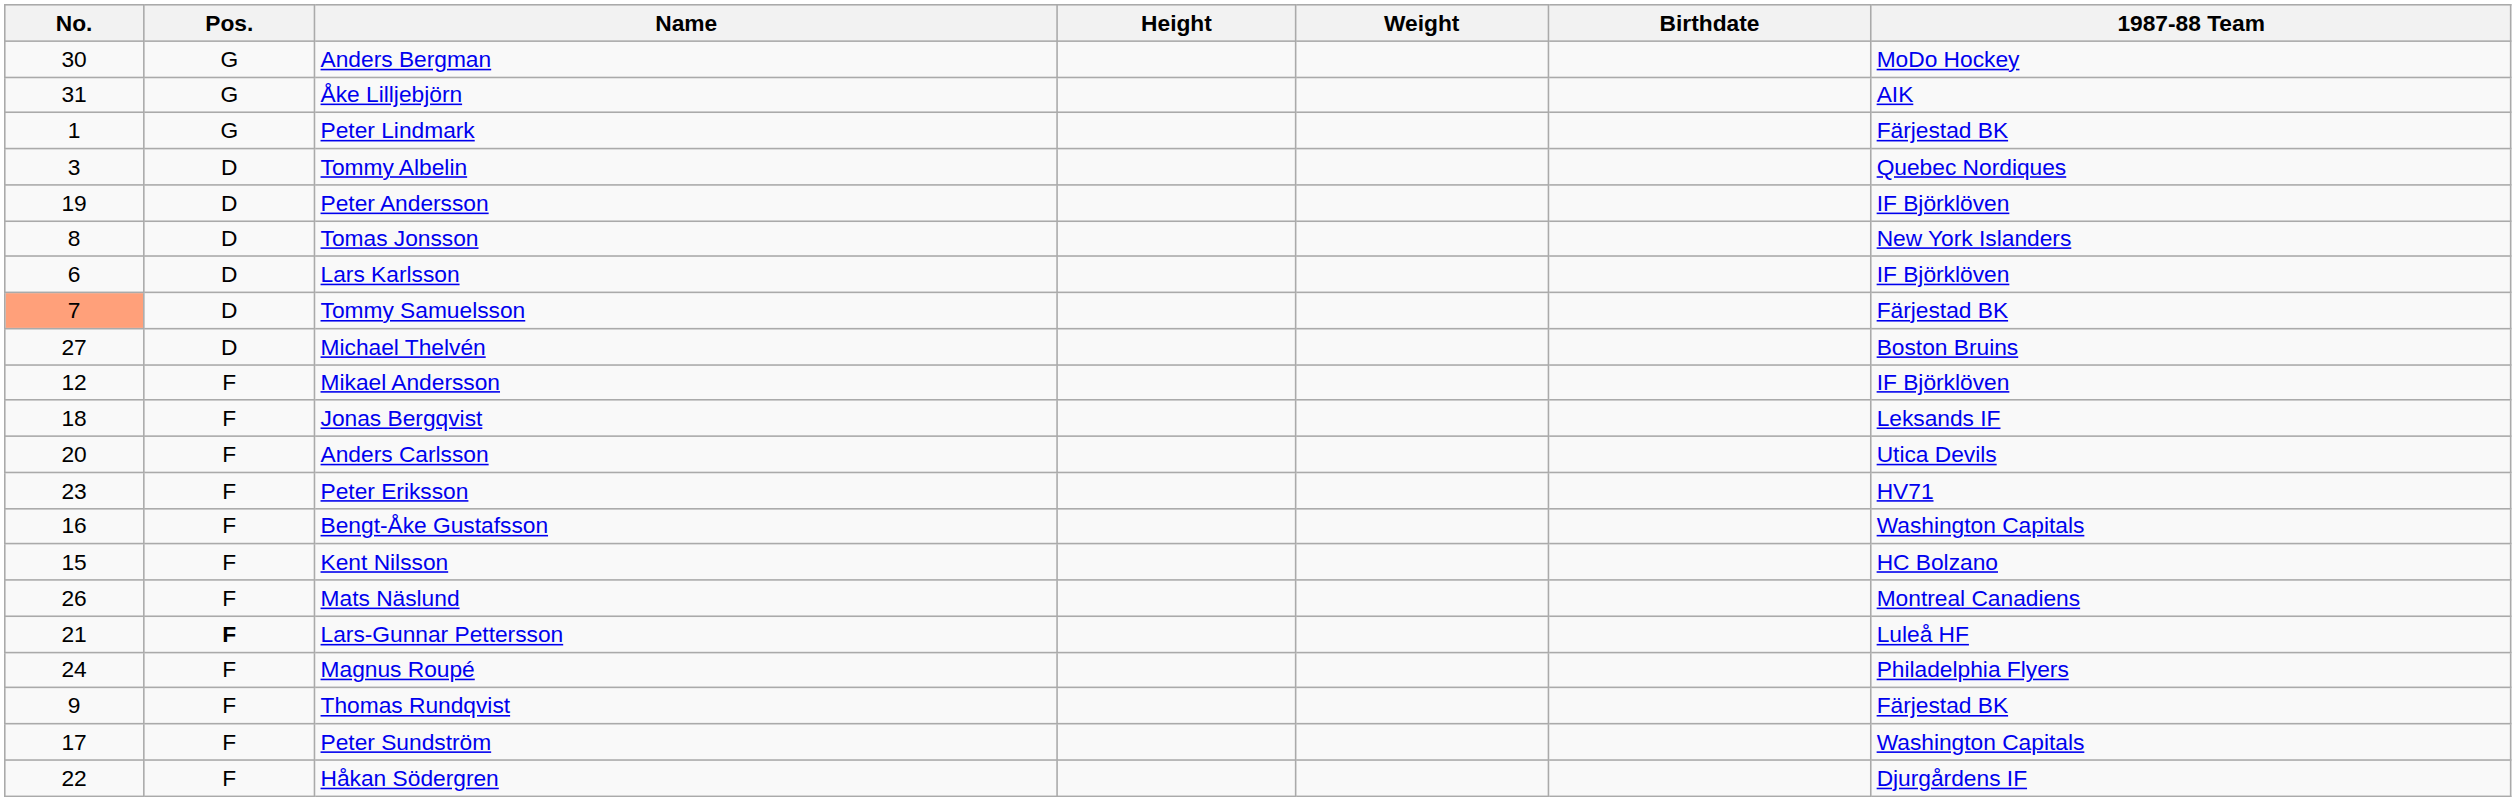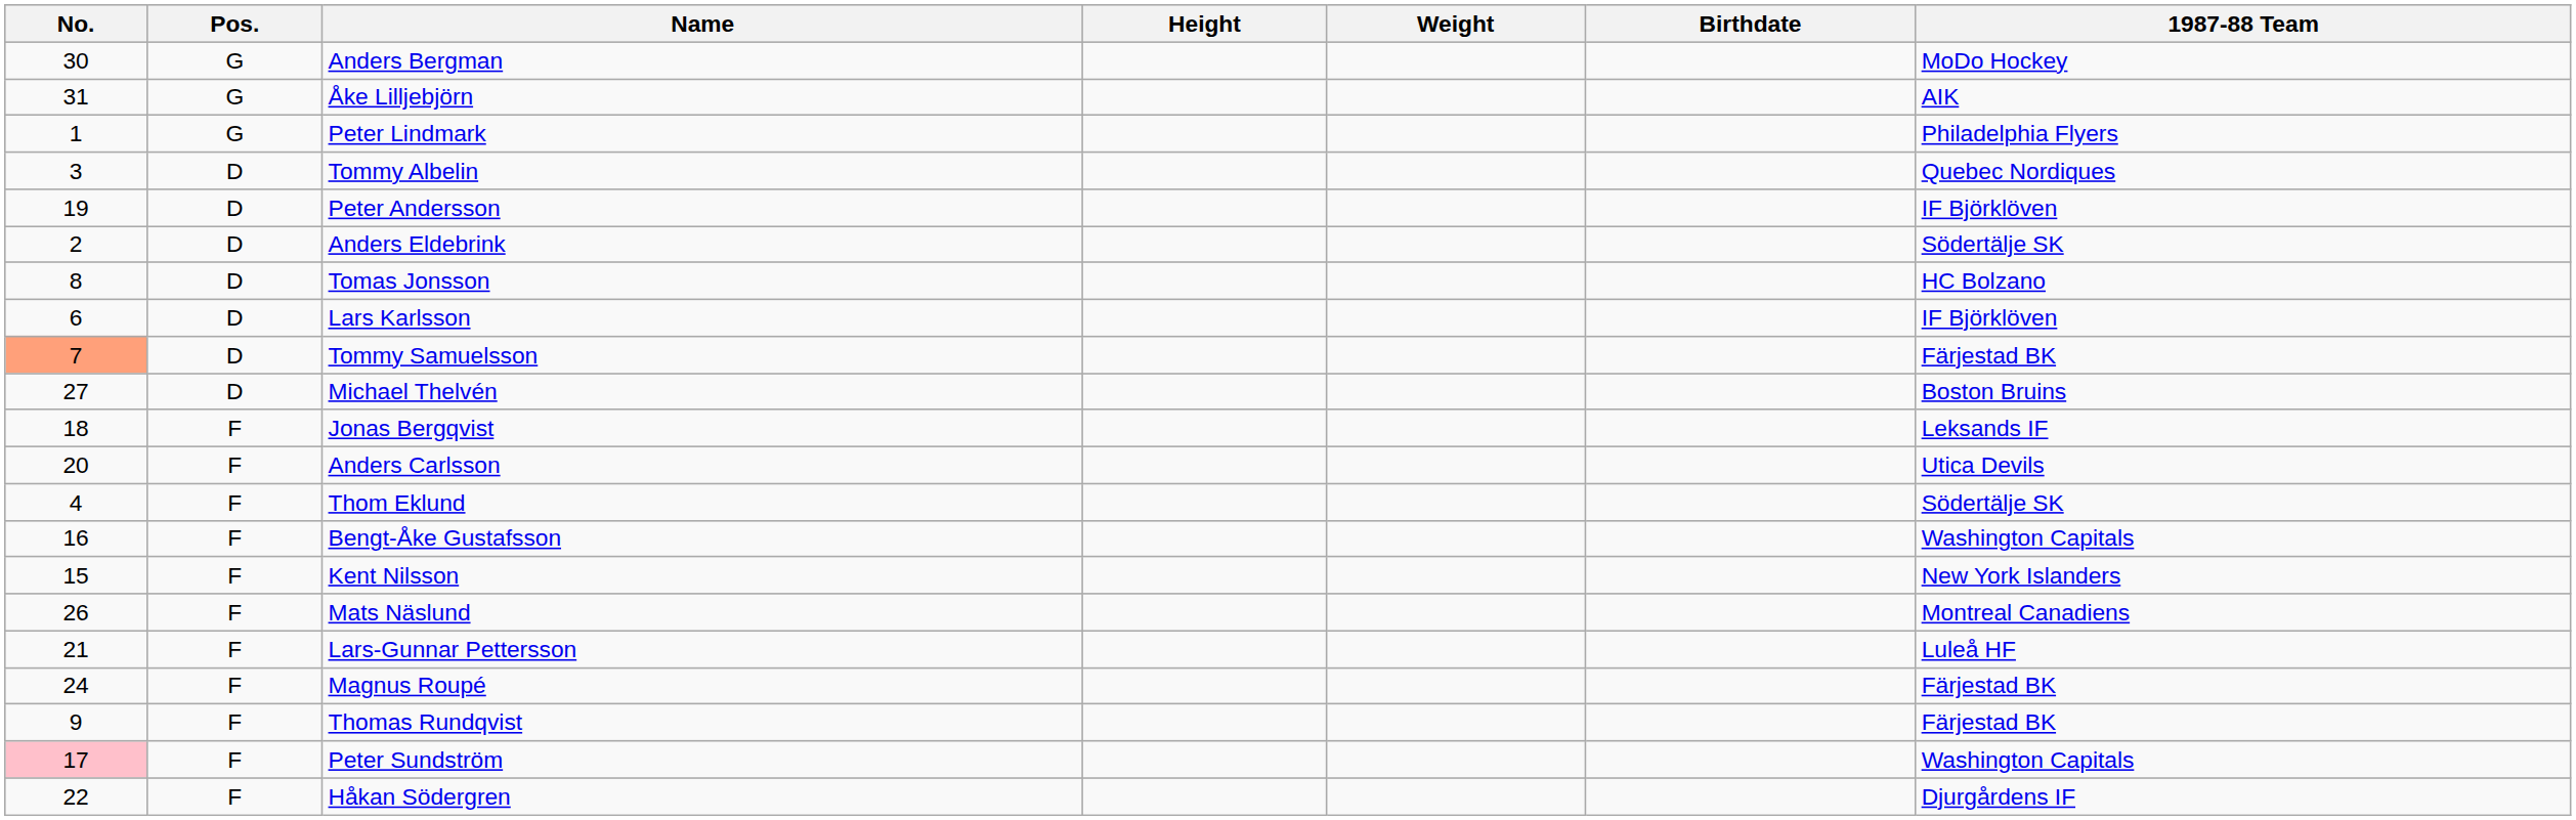Peter Lindmark | 1987-88 Team: Färjestad BK -> Philadelphia Flyers
+ row: 2 | D | Anders Eldebrink | Södertälje SK
Tomas Jonsson | 1987-88 Team: New York Islanders -> HC Bolzano
- row: 12 | F | Mikael Andersson | IF Björklöven
+ row: 4 | F | Thom Eklund | Södertälje SK
- row: 23 | F | Peter Eriksson | HV71
Kent Nilsson | 1987-88 Team: HC Bolzano -> New York Islanders
Lars-Gunnar Pettersson | Pos.: bold -> normal
Magnus Roupé | 1987-88 Team: Philadelphia Flyers -> Färjestad BK
Peter Sundström | No.: no background -> pink background
